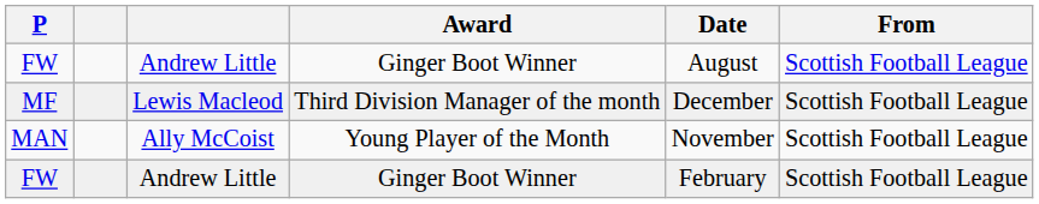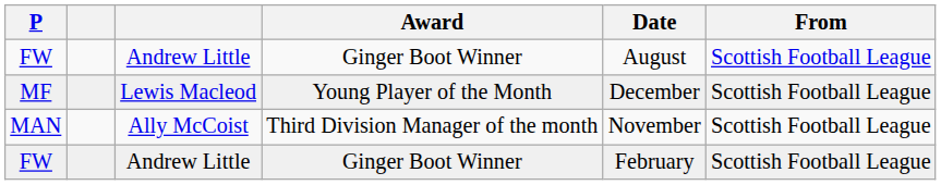MF | Award: Third Division Manager of the month -> Young Player of the Month
MAN | Award: Young Player of the Month -> Third Division Manager of the month
